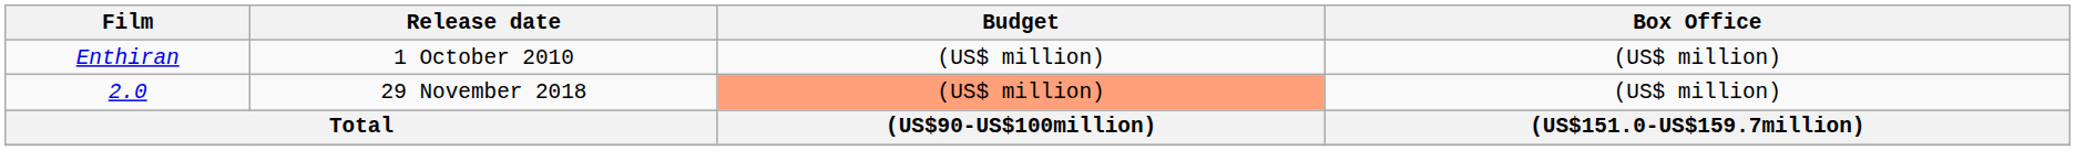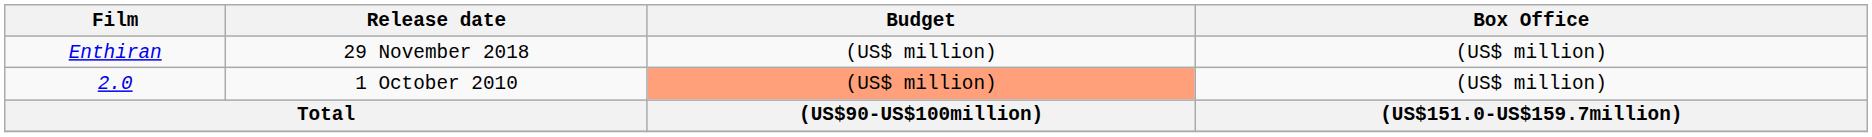Enthiran | Release date: 1 October 2010 -> 29 November 2018
2.0 | Release date: 29 November 2018 -> 1 October 2010
